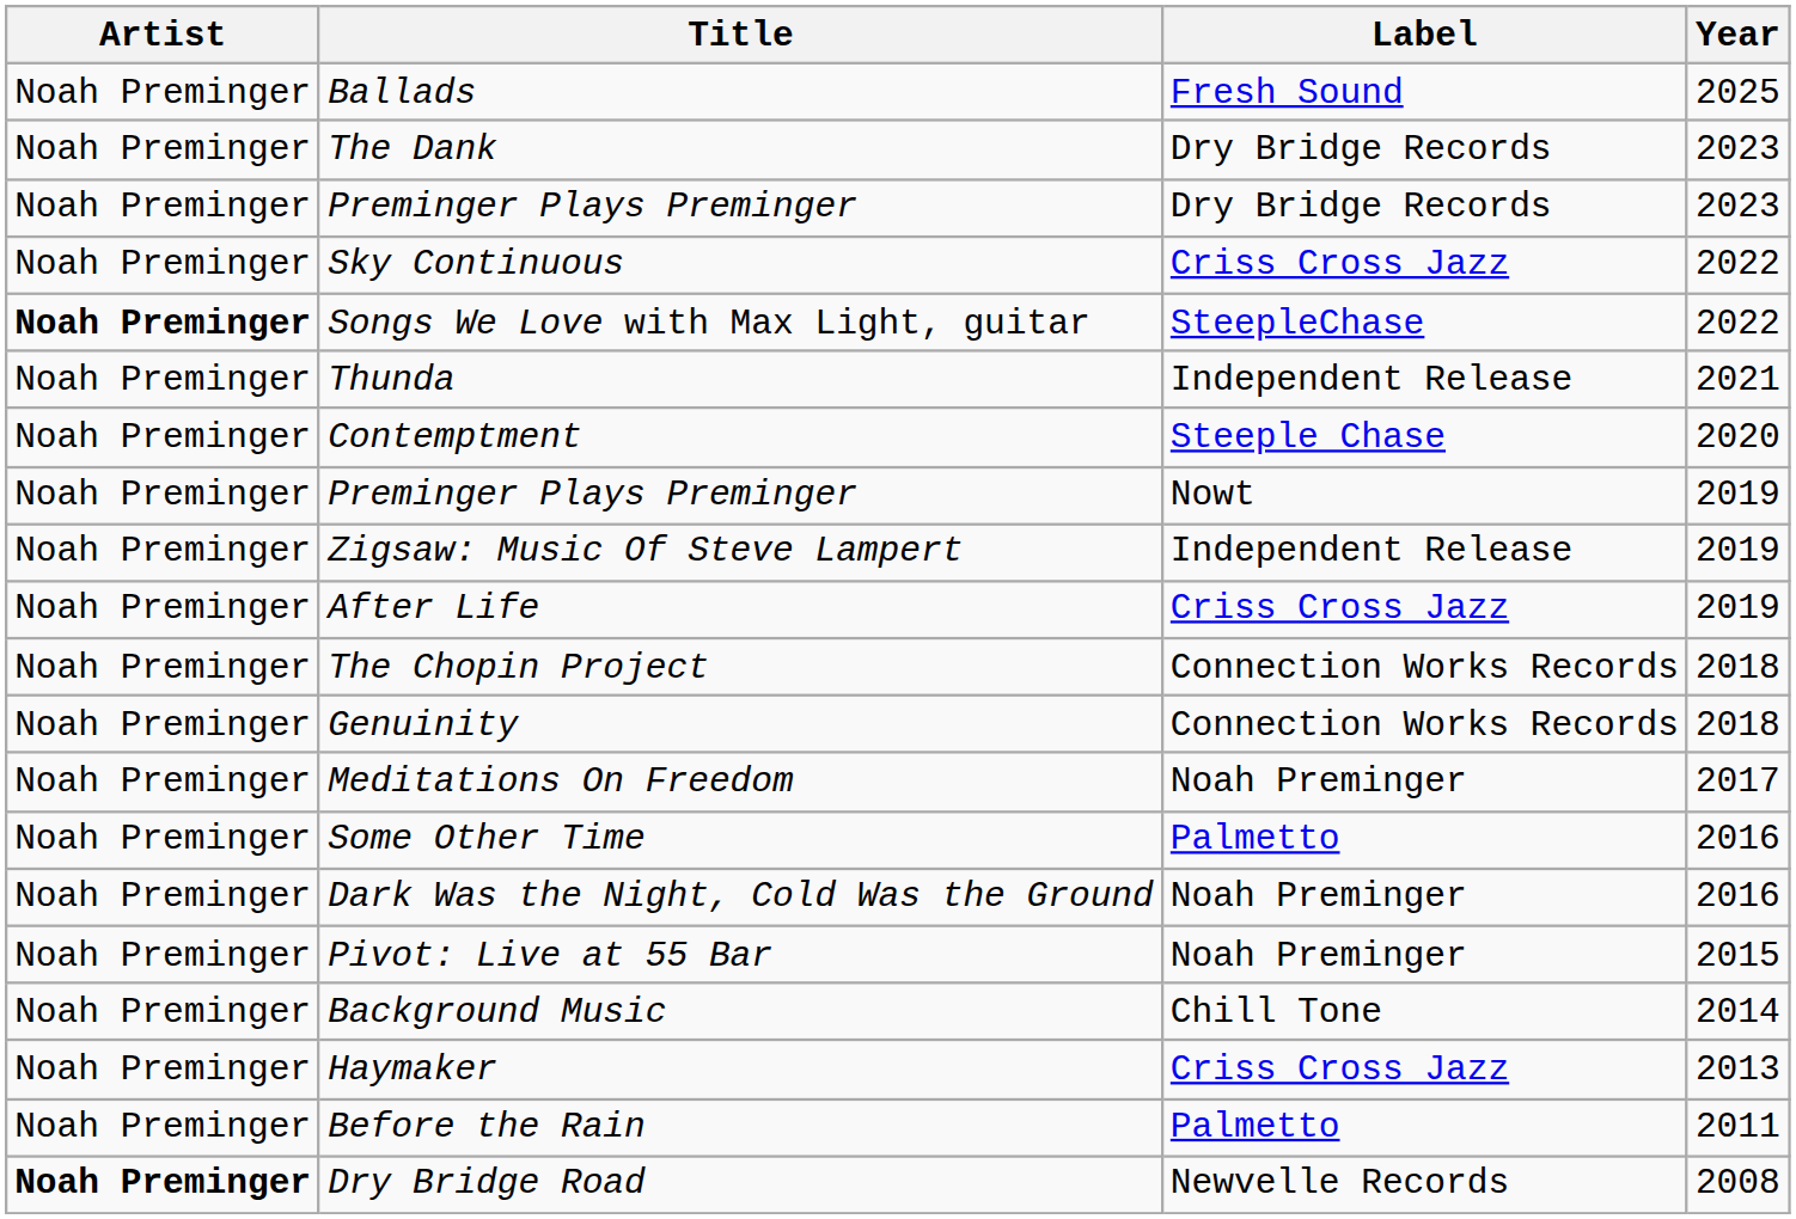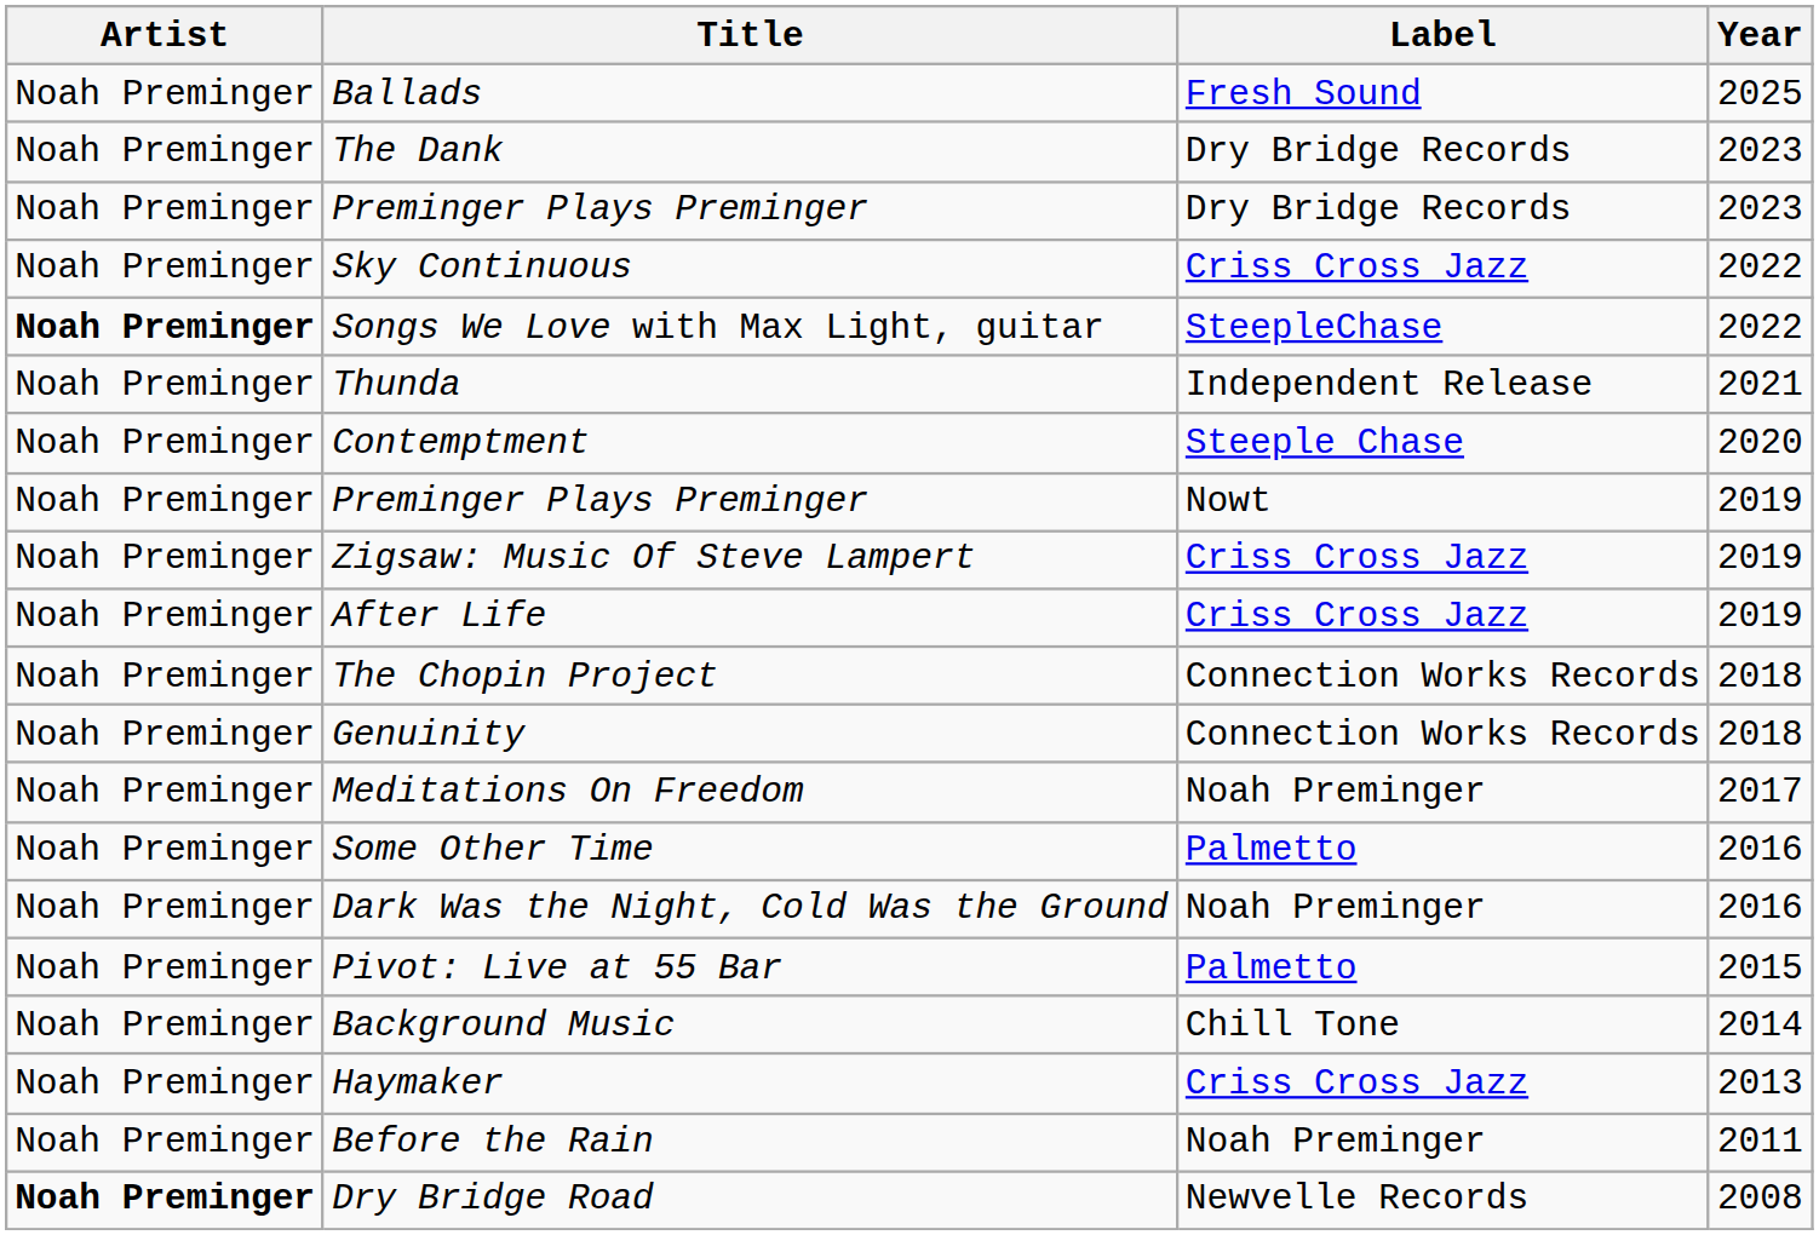Zigsaw: Music Of Steve Lampert | Label: Independent Release -> Criss Cross Jazz
Pivot: Live at 55 Bar | Label: Noah Preminger -> Palmetto
Before the Rain | Label: Palmetto -> Noah Preminger
